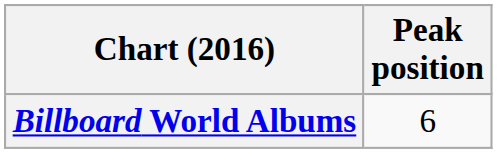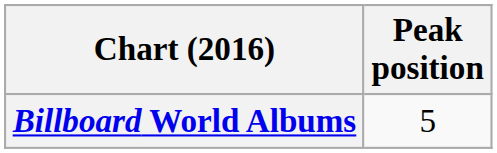Billboard World Albums | Peak position: 6 -> 5
